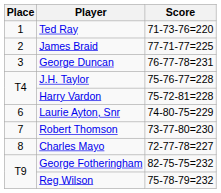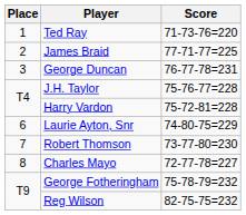George Fotheringham | Score: 82-75-75=232 -> 75-78-79=232
Reg Wilson | Score: 75-78-79=232 -> 82-75-75=232
